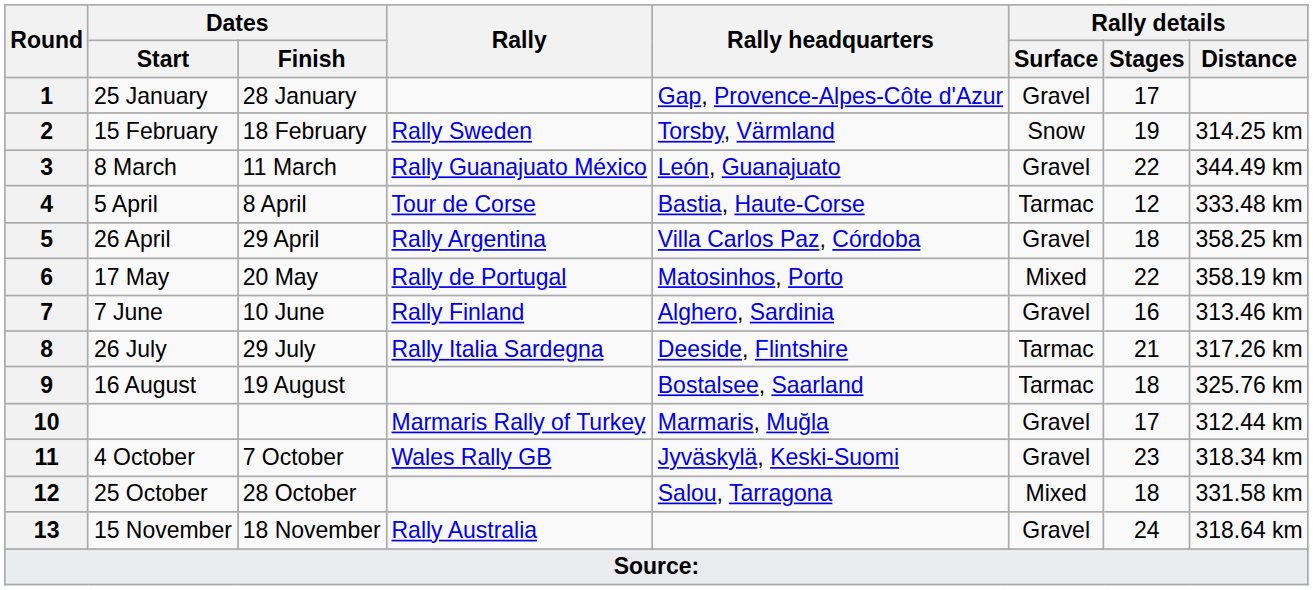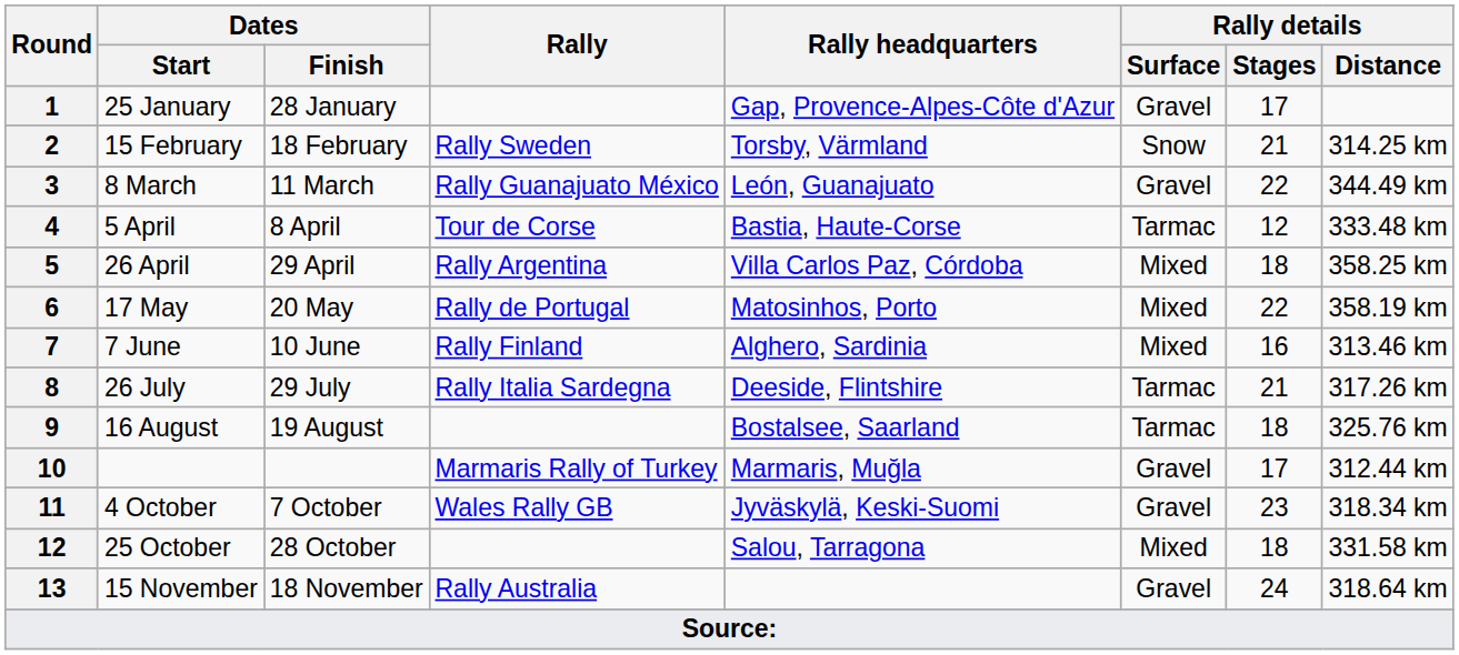2 | Rally details / Stages: 19 -> 21
5 | Rally details / Surface: Gravel -> Mixed
7 | Rally details / Surface: Gravel -> Mixed
